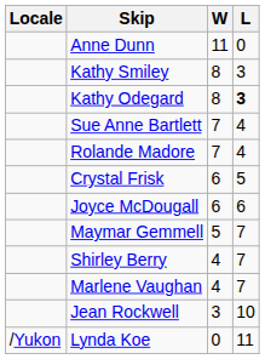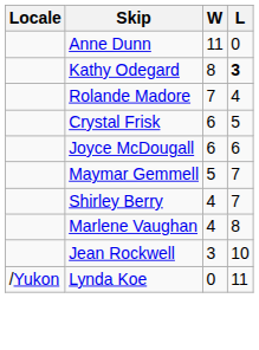- row: Kathy Smiley | 8 | 3
- row: Sue Anne Bartlett | 7 | 4
Marlene Vaughan | L: 7 -> 8
